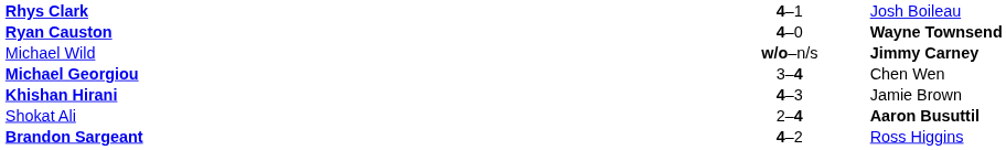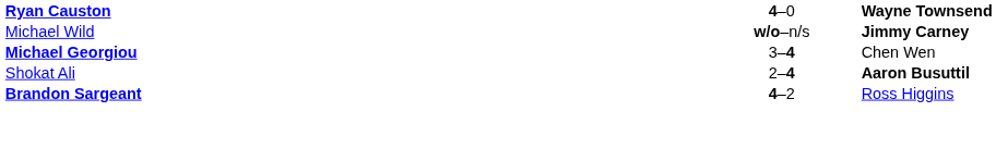- row: Rhys Clark | 4–1 | Josh Boileau
- row: Khishan Hirani | 4–3 | Jamie Brown
